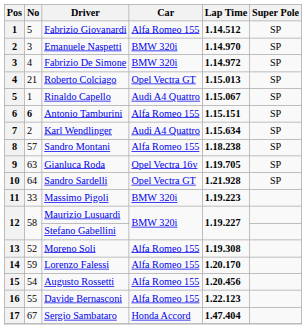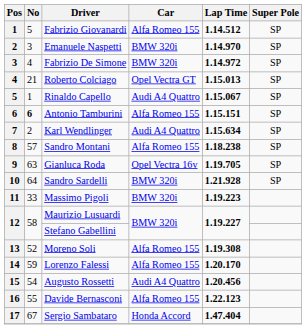Sandro Sardelli | Car: Opel Vectra GT -> BMW 320i
Augusto Rossetti | Car: Alfa Romeo 155 -> Audi A4 Quattro
